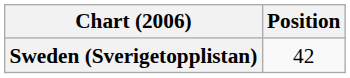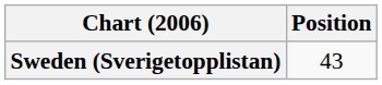Sweden (Sverigetopplistan) | Position: 42 -> 43
